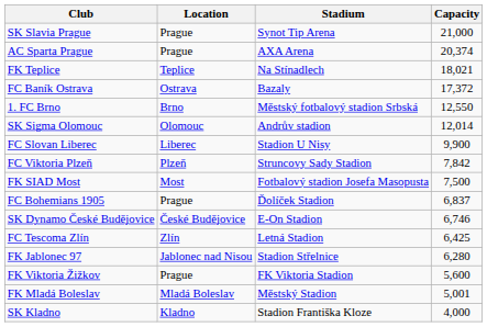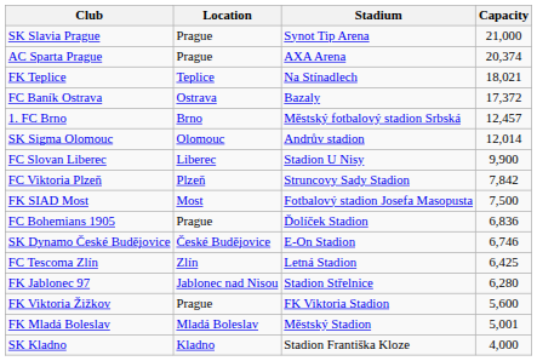1. FC Brno | Capacity: 12,550 -> 12,457
FC Bohemians 1905 | Capacity: 6,837 -> 6,836
